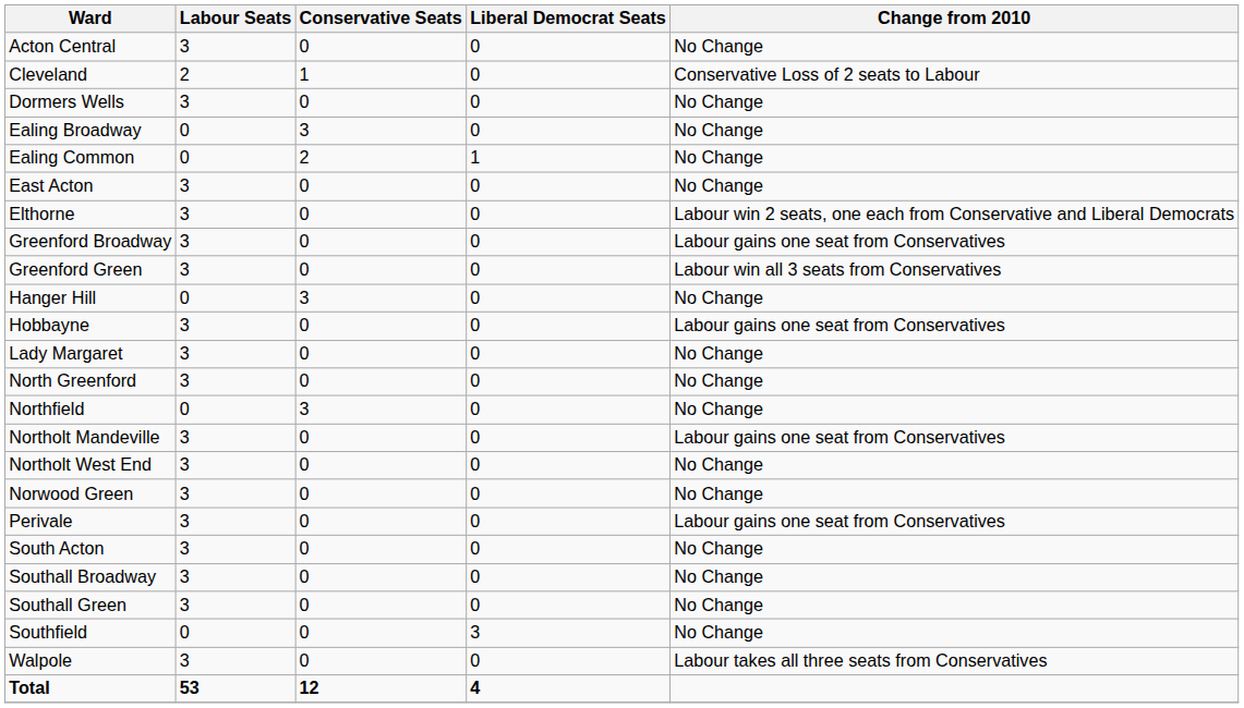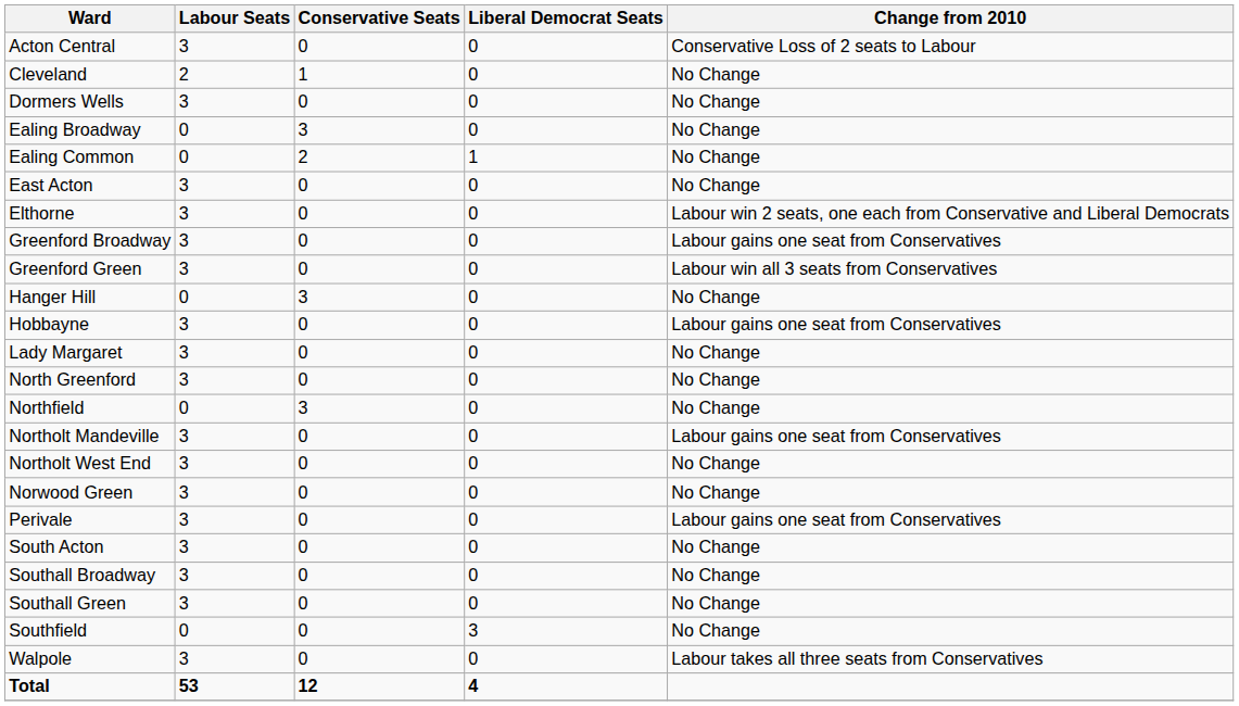Acton Central | Change from 2010: No Change -> Conservative Loss of 2 seats to Labour
Cleveland | Change from 2010: Conservative Loss of 2 seats to Labour -> No Change
